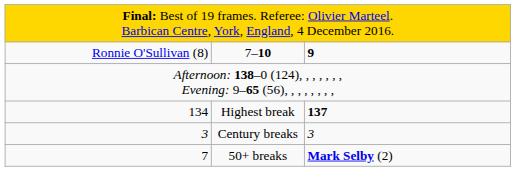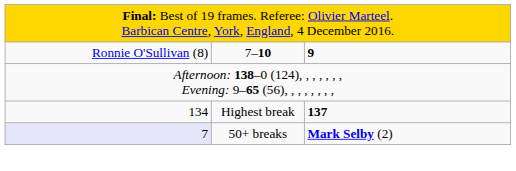- row: 3 | Century breaks | 3
50+ breaks | column 1: no background -> lavender background
